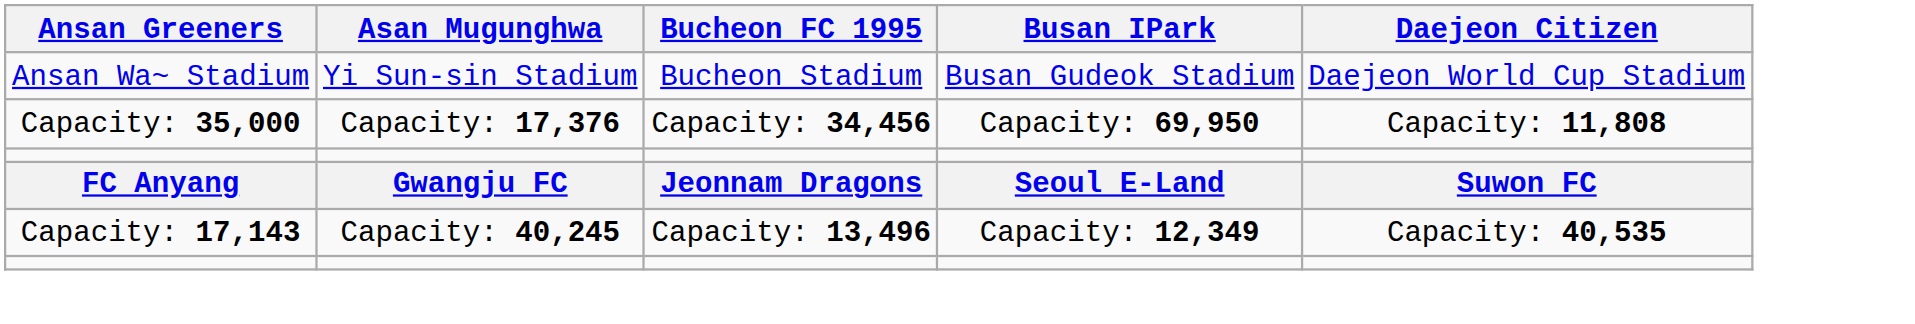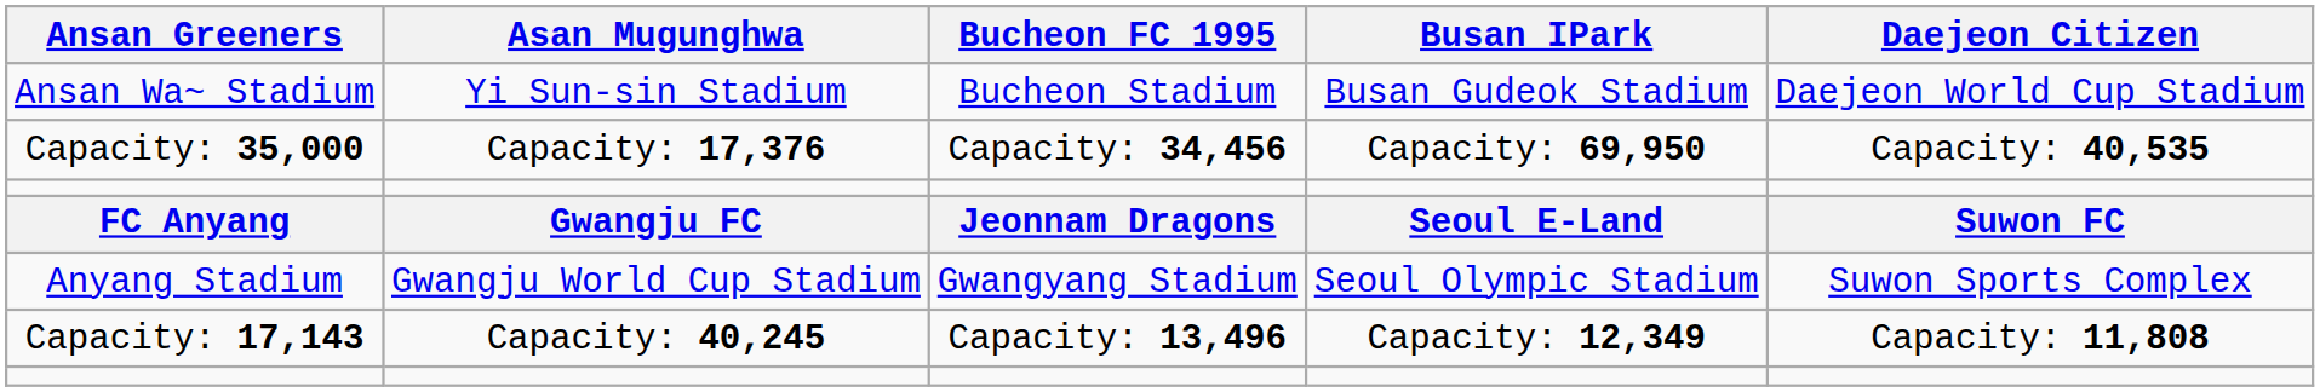Capacity: 35,000 | Daejeon Citizen: Capacity: 11,808 -> Capacity: 40,535
+ row: Anyang Stadium | Gwangju World Cup Stadium | Gwangyang Stadium | Seoul Olympic Stadium | Suwon Sports Complex
Capacity: 17,143 | Daejeon Citizen: Capacity: 40,535 -> Capacity: 11,808
